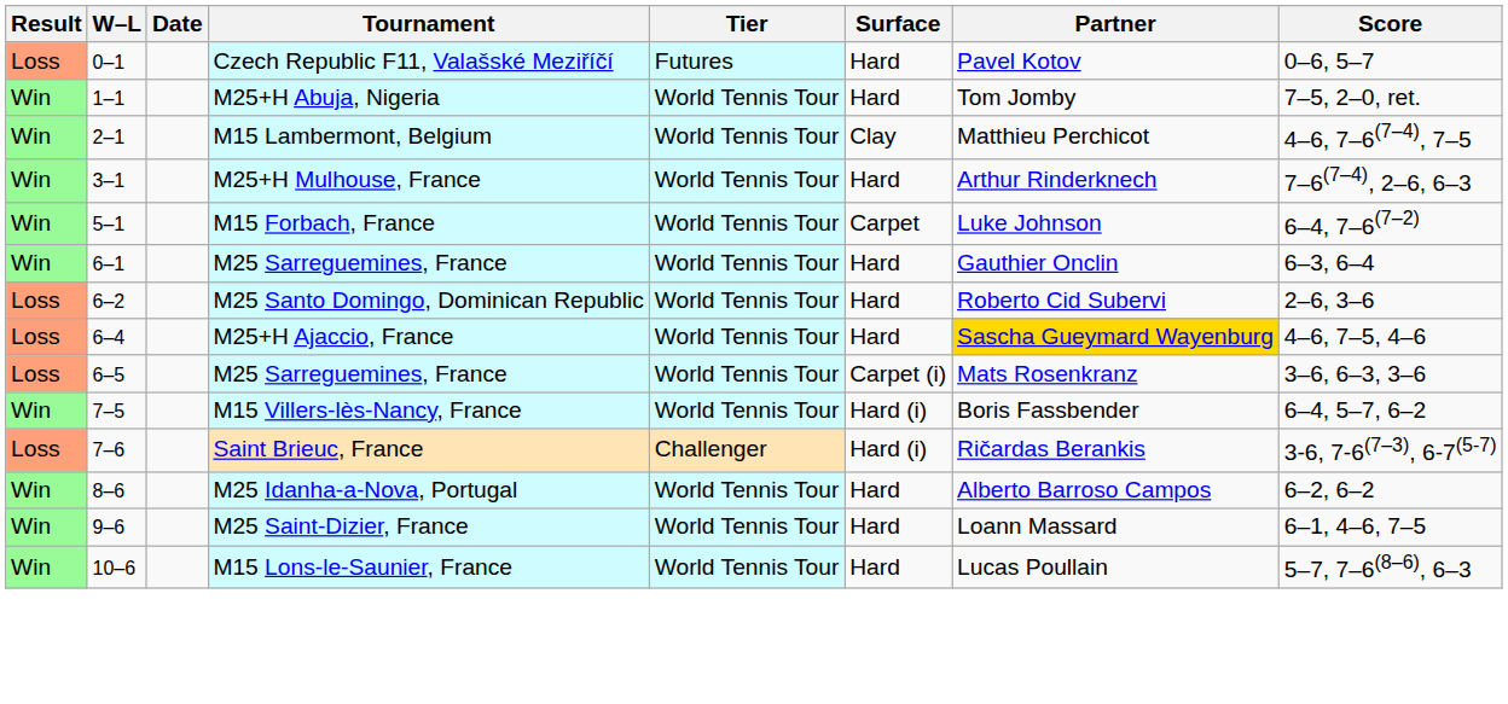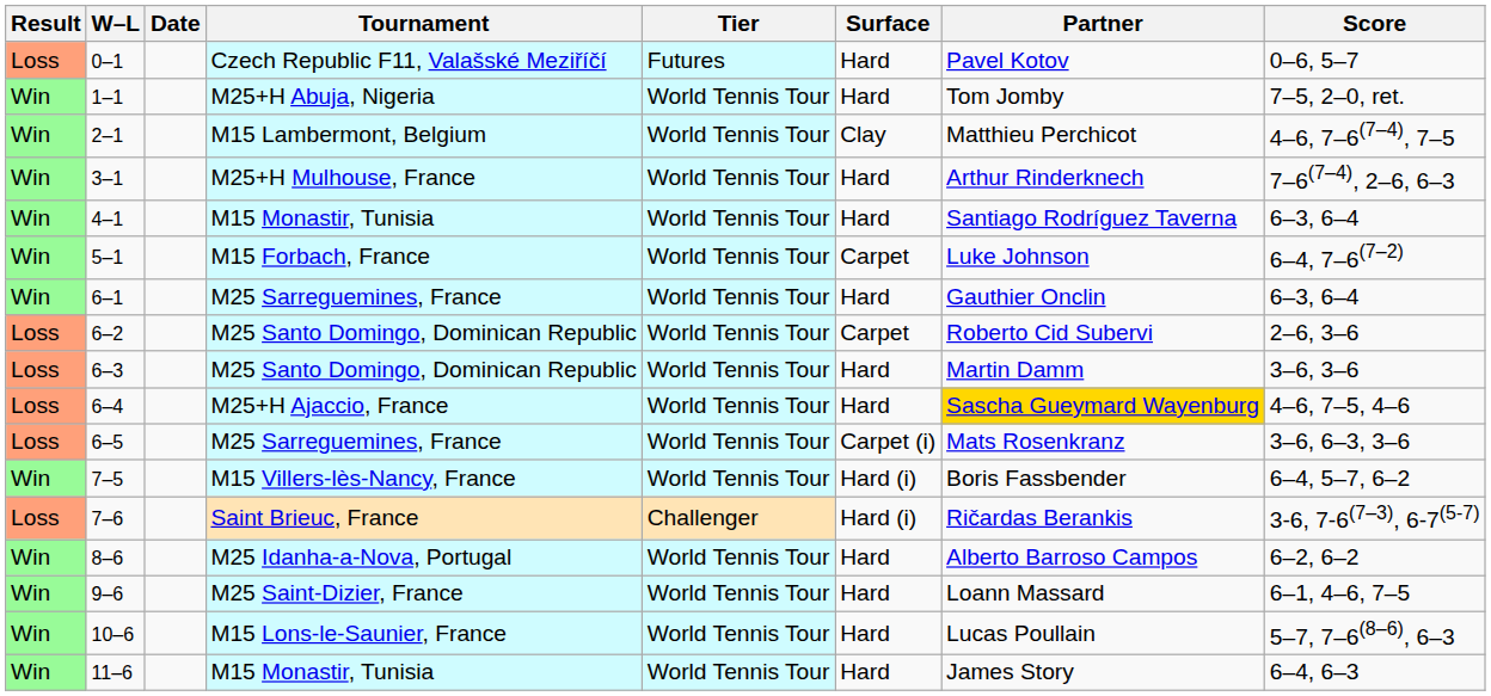+ row: Win | 4–1 | M15 Monastir, Tunisia | World Tennis Tour | Hard | Santiago Rodríguez Taverna | 6–3, 6–4
6–2 | Surface: Hard -> Carpet
+ row: Loss | 6–3 | M25 Santo Domingo, Dominican Republic | World Tennis Tour | Hard | Martin Damm | 3–6, 3–6
+ row: Win | 11–6 | M15 Monastir, Tunisia | World Tennis Tour | Hard | James Story | 6–4, 6–3
